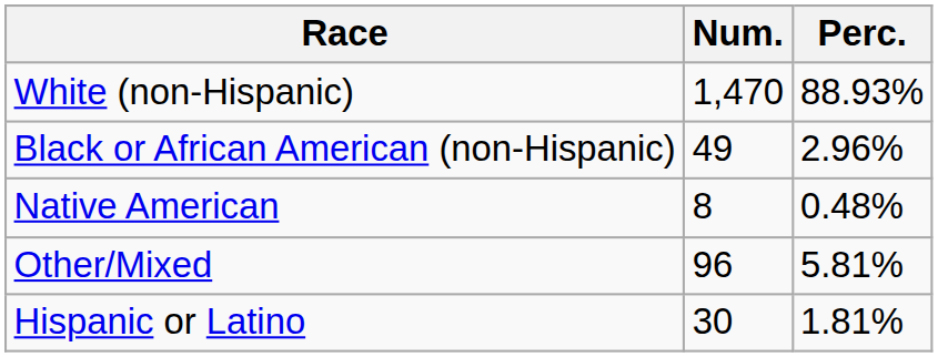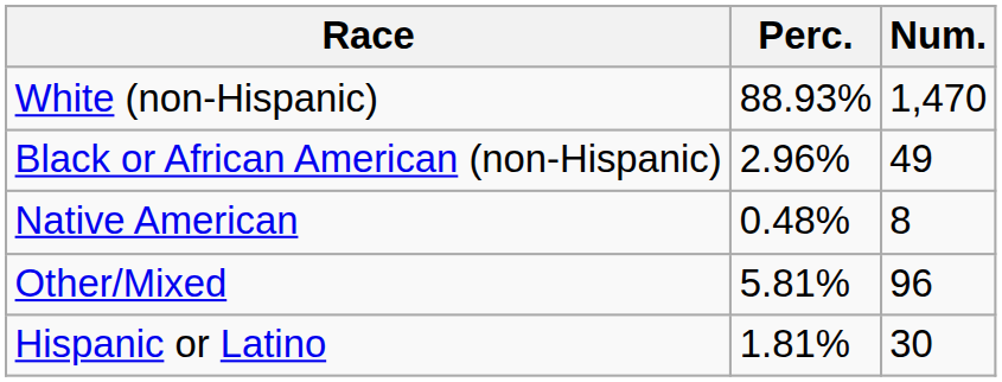columns swapped: Num. <-> Perc.
